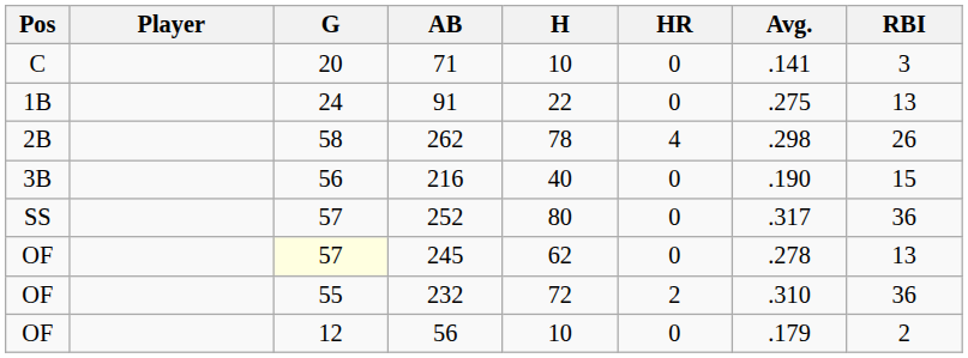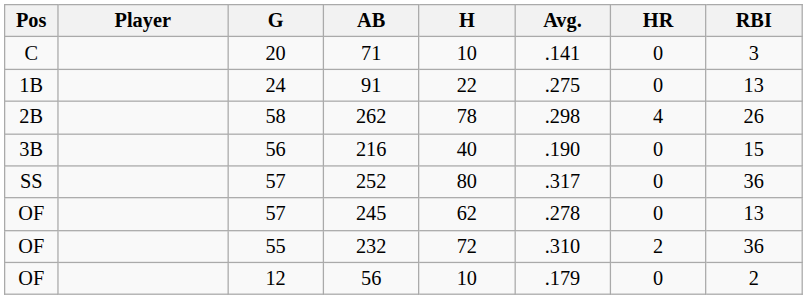columns swapped: Avg. <-> HR
245 | G: lightyellow background -> no background
